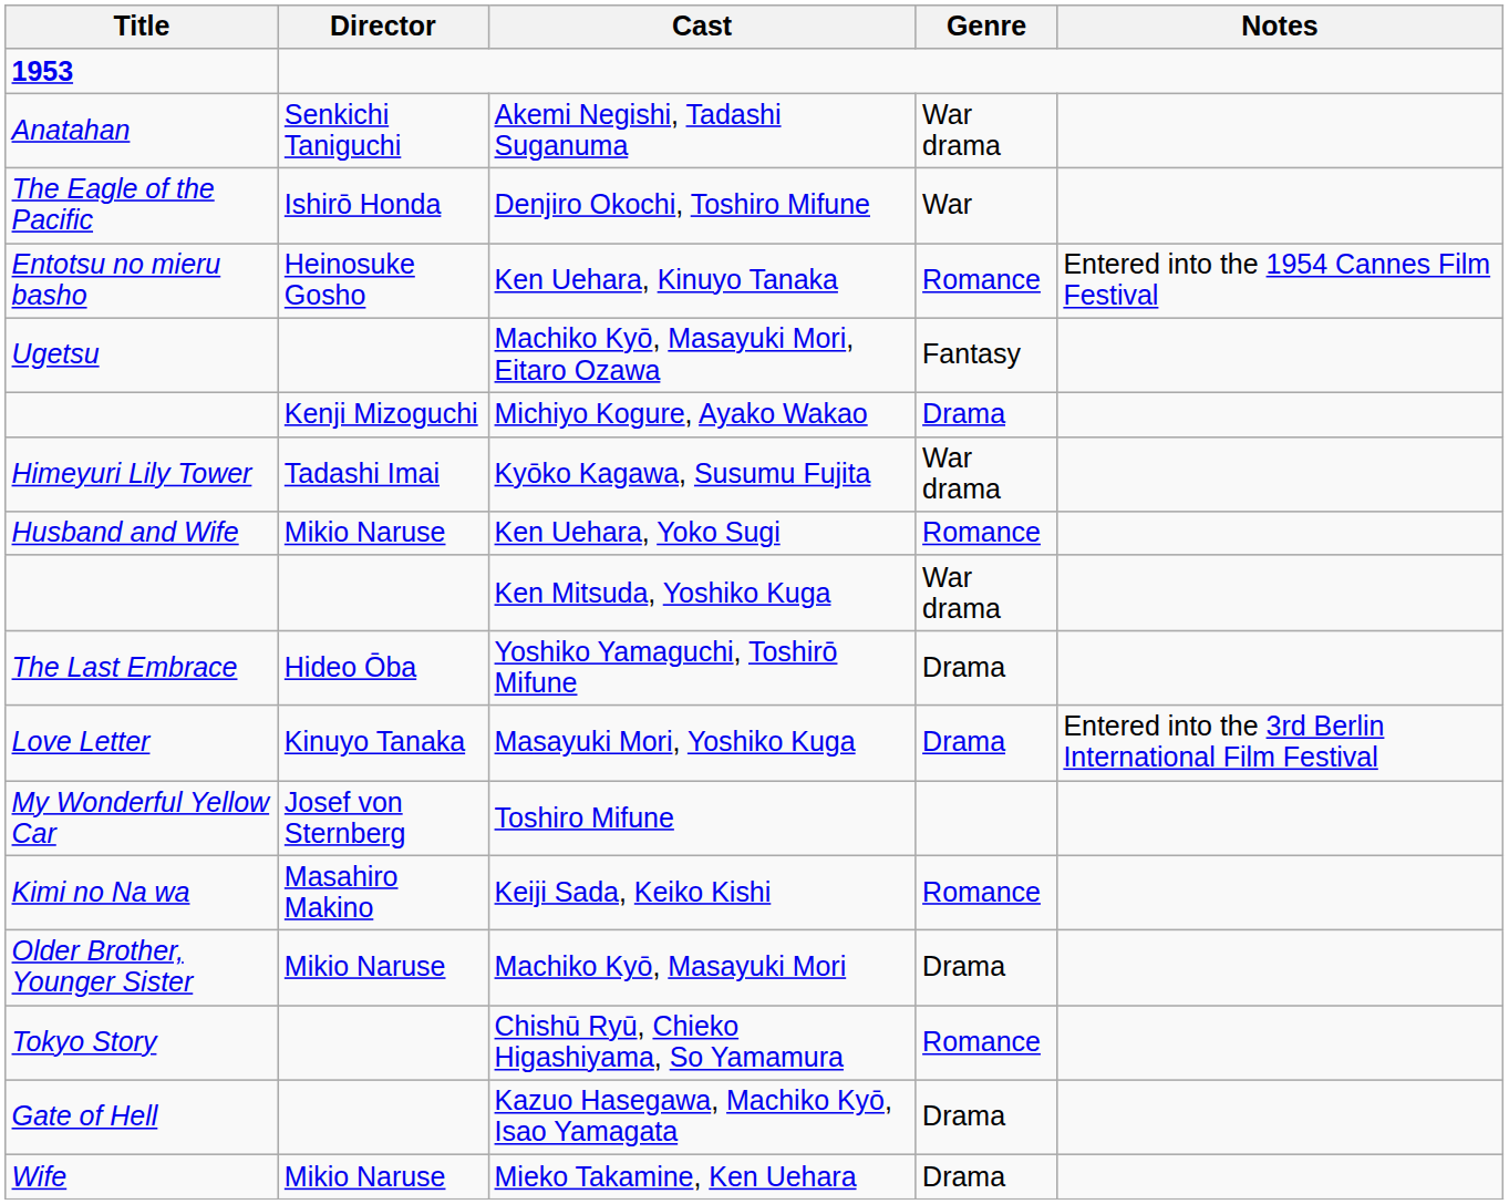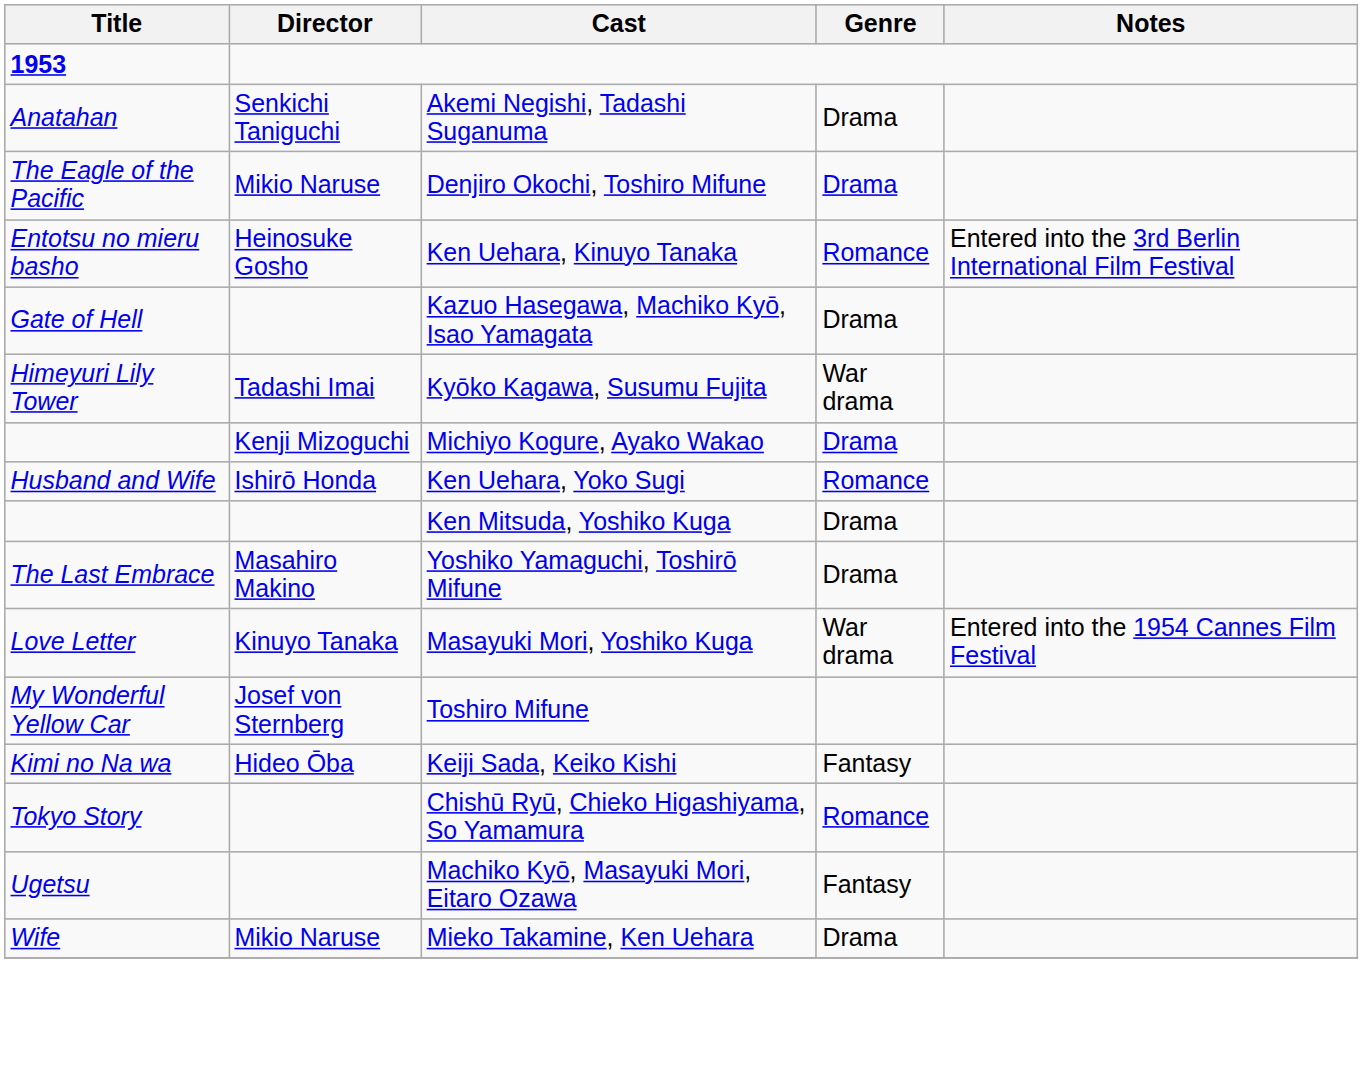Akemi Negishi, Tadashi Suganuma | Genre: War drama -> Drama
Denjiro Okochi, Toshiro Mifune | Director: Ishirō Honda -> Mikio Naruse
Denjiro Okochi, Toshiro Mifune | Genre: War -> Drama
Ken Uehara, Kinuyo Tanaka | Notes: Entered into the 1954 Cannes Film Festival -> Entered into the 3rd Berlin International Film Festival
rows swapped: Kazuo Hasegawa, Machiko Kyō, Isao Yamagata <-> Machiko Kyō, Masayuki Mori, Eitaro Ozawa
rows swapped: Michiyo Kogure, Ayako Wakao <-> Kyōko Kagawa, Susumu Fujita
Ken Uehara, Yoko Sugi | Director: Mikio Naruse -> Ishirō Honda
Ken Mitsuda, Yoshiko Kuga | Genre: War drama -> Drama
Yoshiko Yamaguchi, Toshirō Mifune | Director: Hideo Ōba -> Masahiro Makino
Masayuki Mori, Yoshiko Kuga | Genre: Drama -> War drama
Masayuki Mori, Yoshiko Kuga | Notes: Entered into the 3rd Berlin International Film Festival -> Entered into the 1954 Cannes Film Festival
Keiji Sada, Keiko Kishi | Director: Masahiro Makino -> Hideo Ōba
Keiji Sada, Keiko Kishi | Genre: Romance -> Fantasy
- row: Older Brother, Younger Sister | Mikio Naruse | Machiko Kyō, Masayuki Mori | Drama
